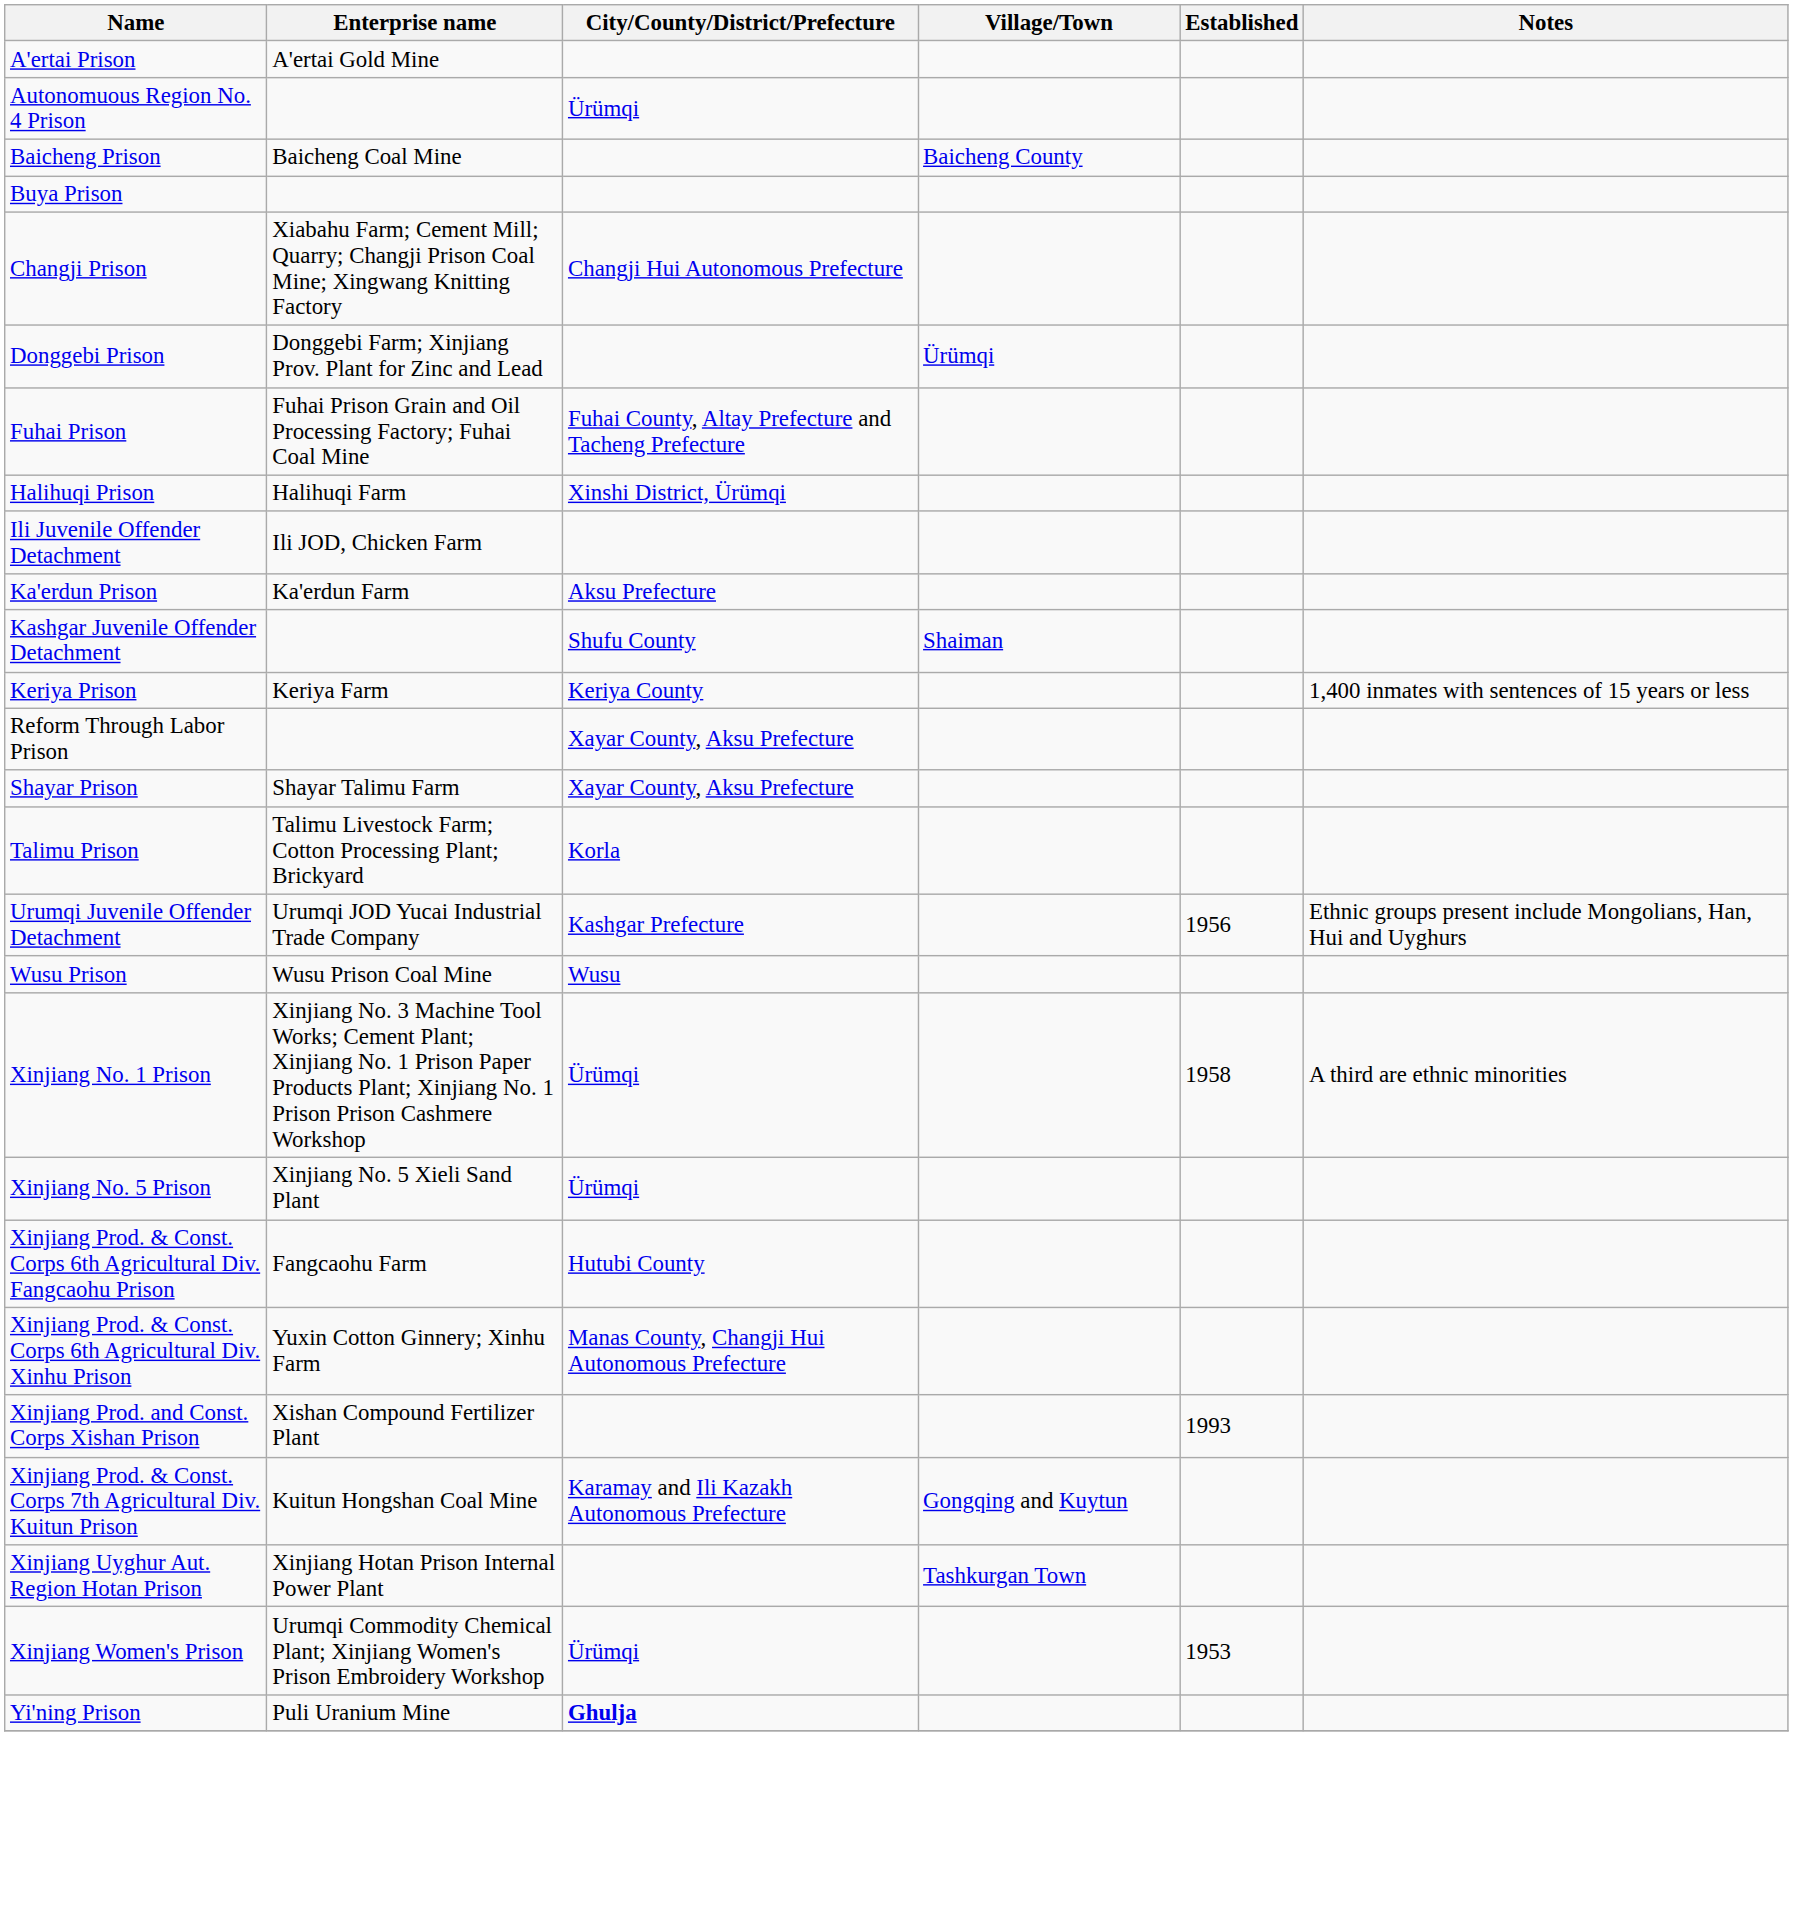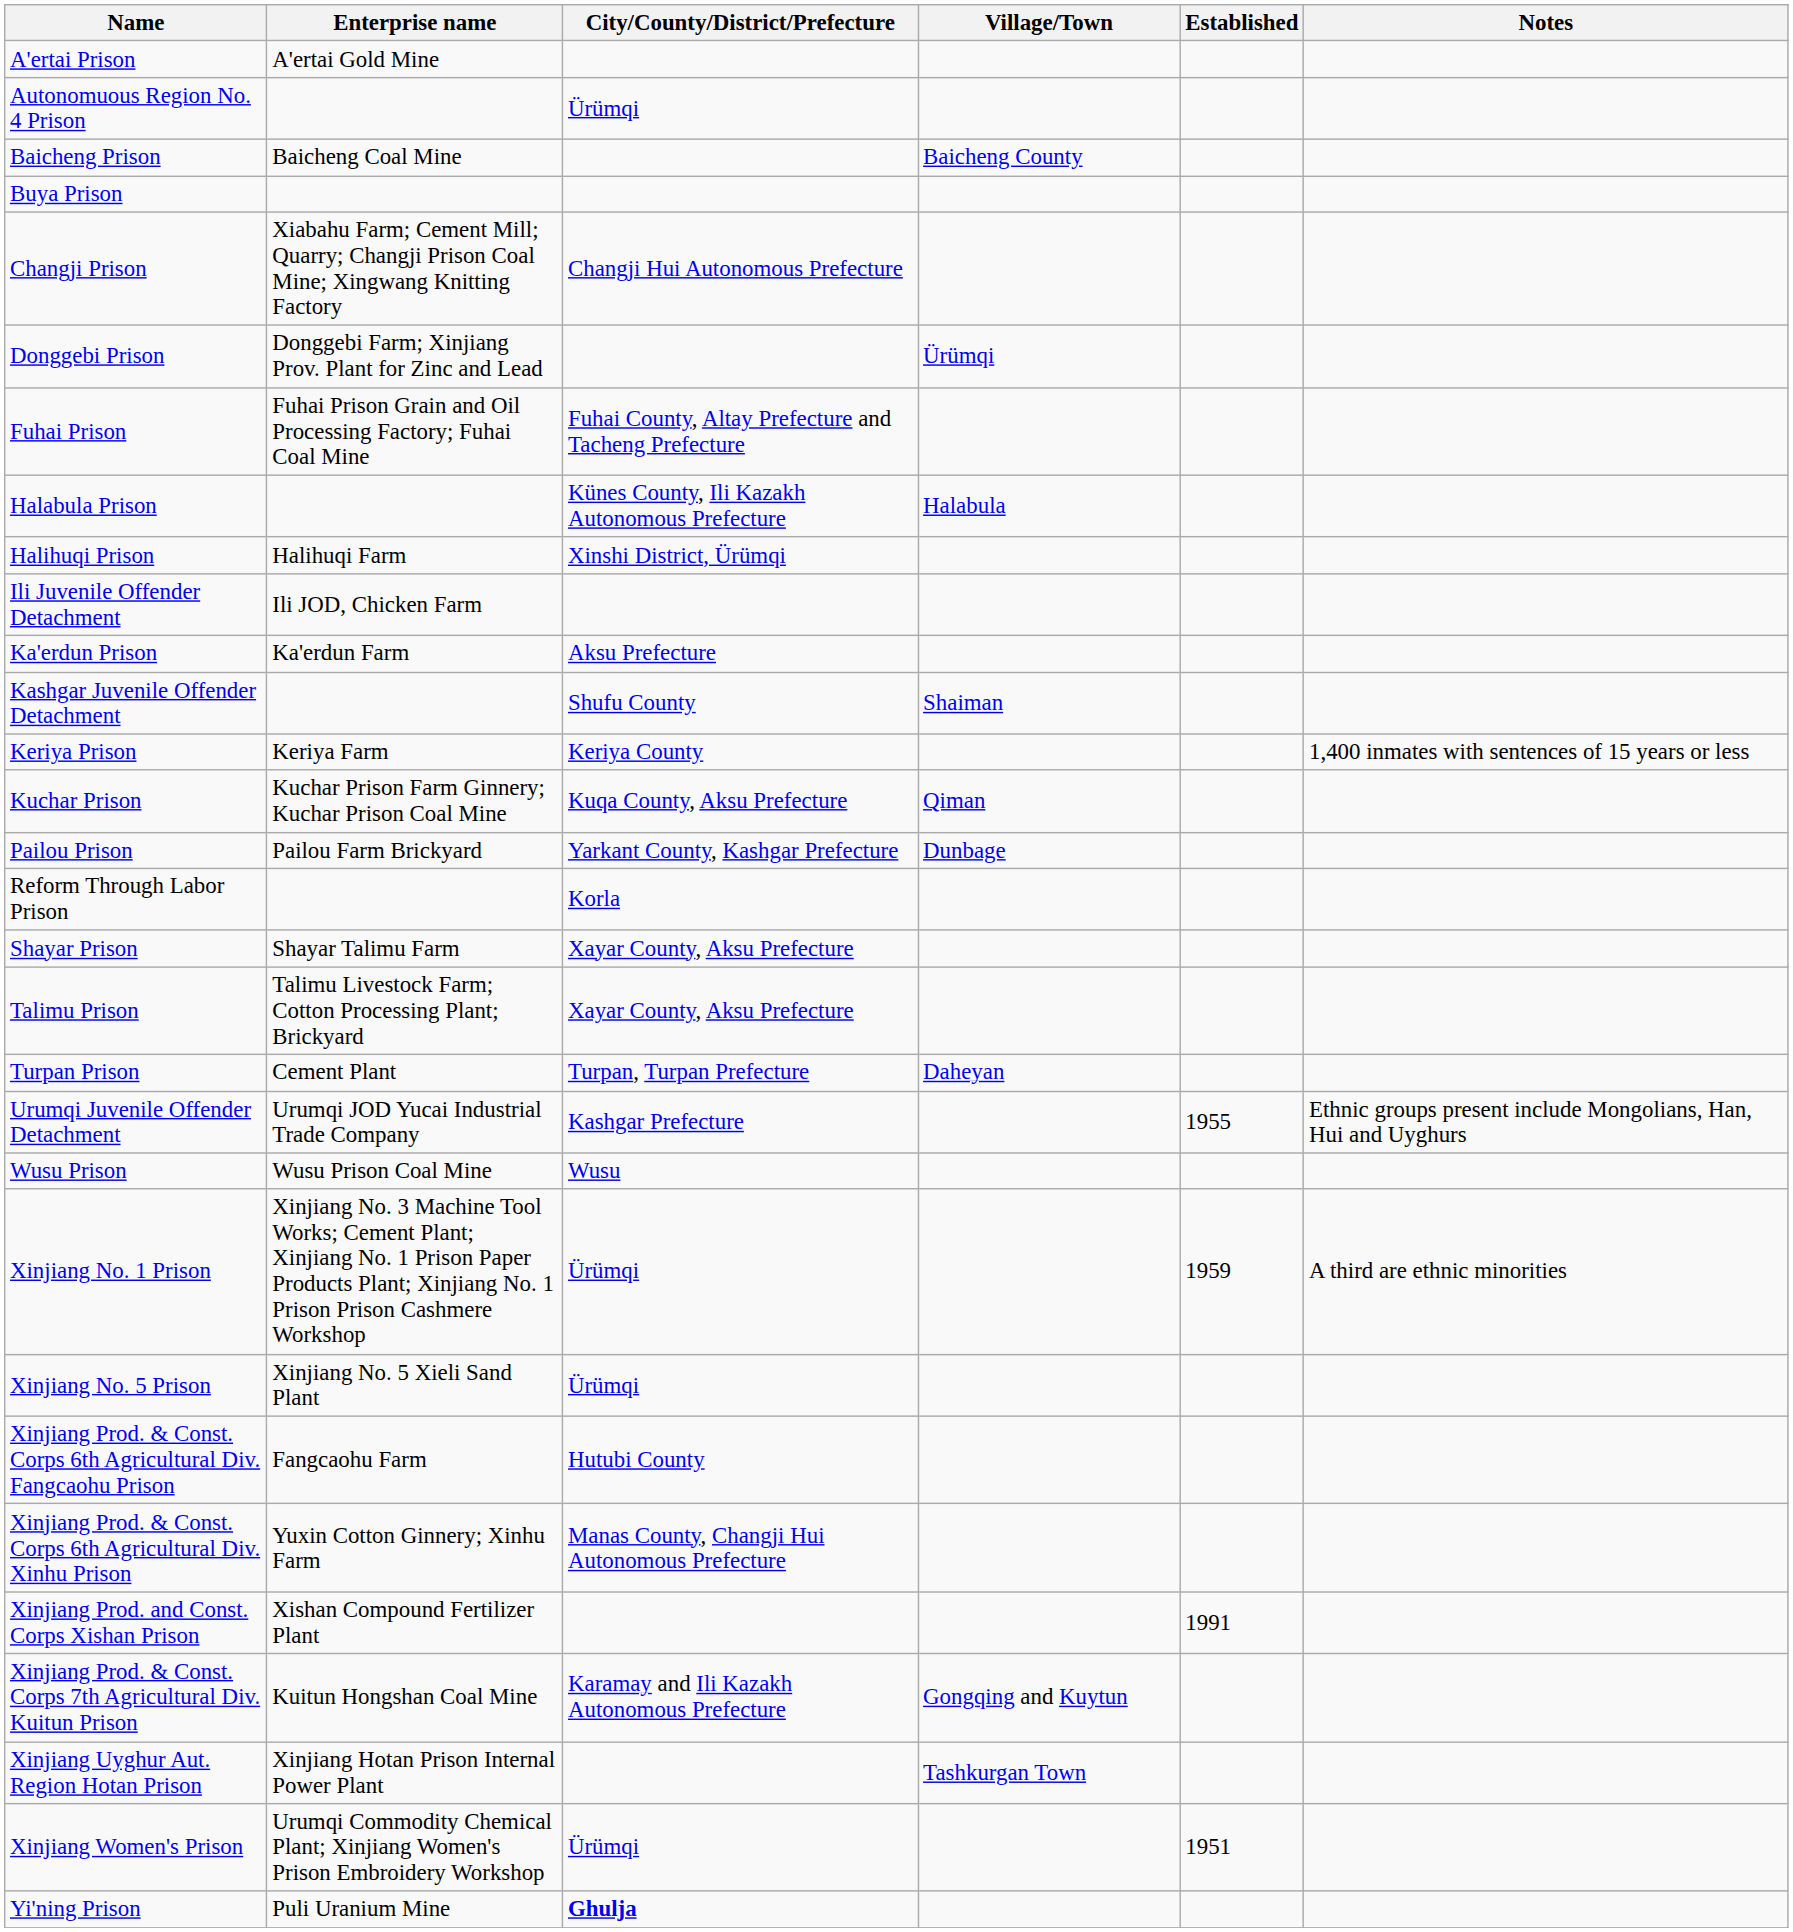+ row: Halabula Prison | Künes County, Ili Kazakh Autonomous Prefecture | Halabula
+ row: Kuchar Prison | Kuchar Prison Farm Ginnery; Kuchar Prison Coal Mine | Kuqa County, Aksu Prefecture | Qiman
+ row: Pailou Prison | Pailou Farm Brickyard | Yarkant County, Kashgar Prefecture | Dunbage
Reform Through Labor Prison | City/County/District/Prefecture: Xayar County, Aksu Prefecture -> Korla
Talimu Prison | City/County/District/Prefecture: Korla -> Xayar County, Aksu Prefecture
+ row: Turpan Prison | Cement Plant | Turpan, Turpan Prefecture | Daheyan
Urumqi Juvenile Offender Detachment | Established: 1956 -> 1955
Xinjiang No. 1 Prison | Established: 1958 -> 1959
Xinjiang Prod. and Const. Corps Xishan Prison | Established: 1993 -> 1991
Xinjiang Women's Prison | Established: 1953 -> 1951
